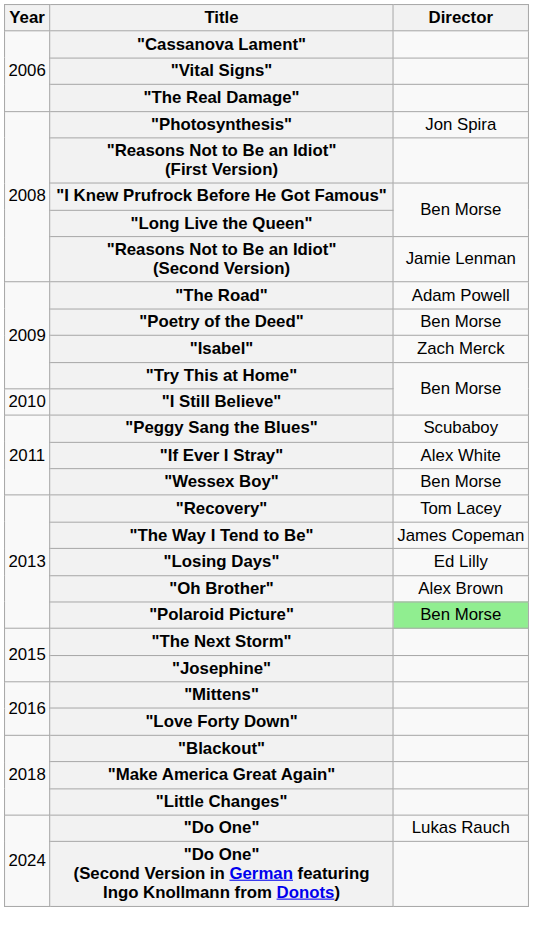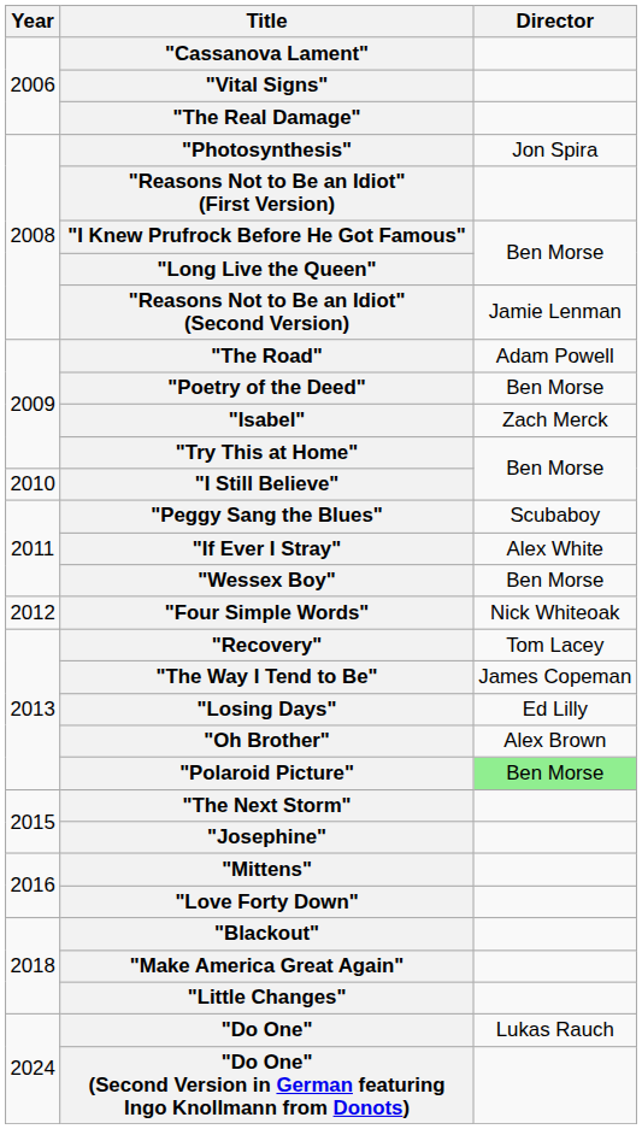+ row: 2012 | "Four Simple Words" | Nick Whiteoak
